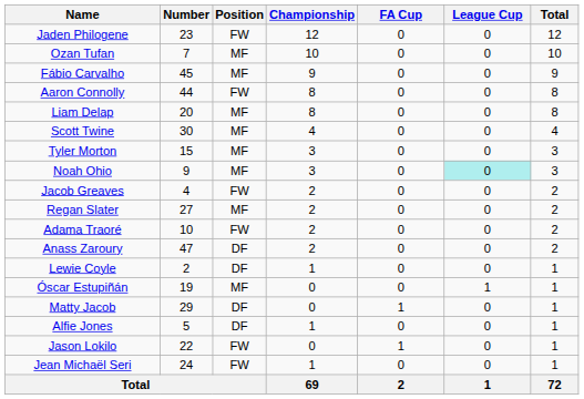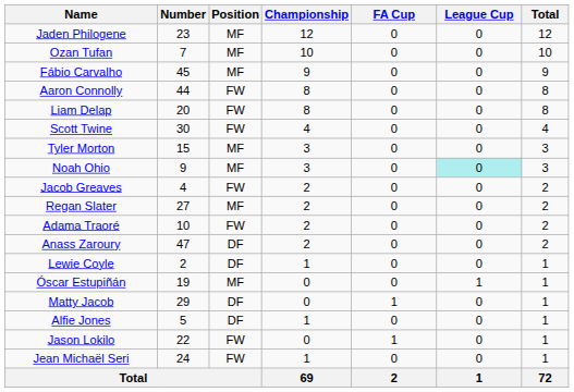Jaden Philogene | Position: FW -> MF
Liam Delap | Position: MF -> FW
Scott Twine | Position: MF -> FW
